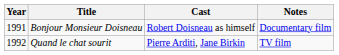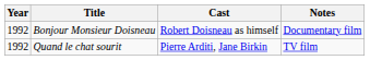Bonjour Monsieur Doisneau | Year: 1991 -> 1992
